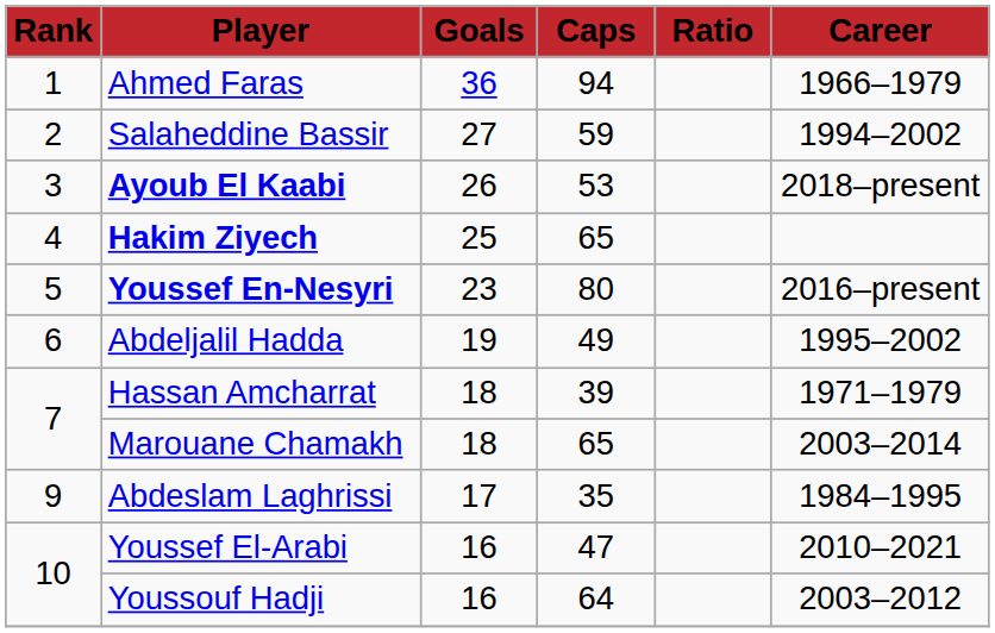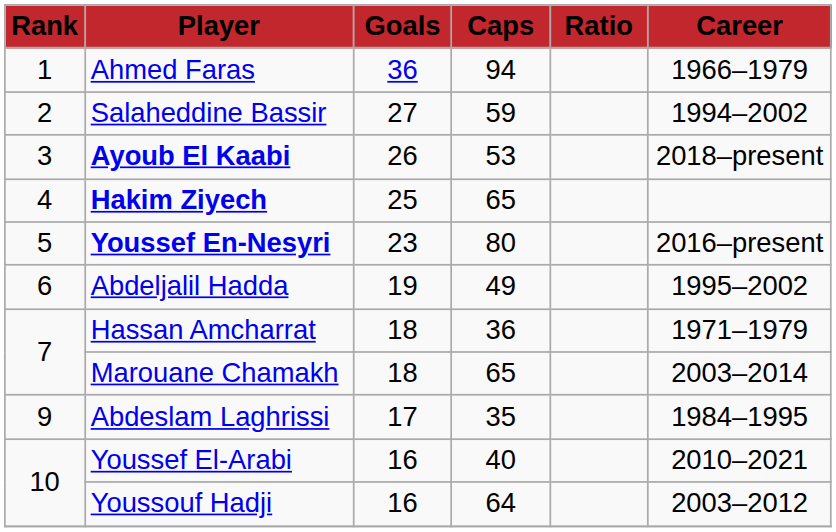Hassan Amcharrat | Caps: 39 -> 36
Youssef El-Arabi | Caps: 47 -> 40
